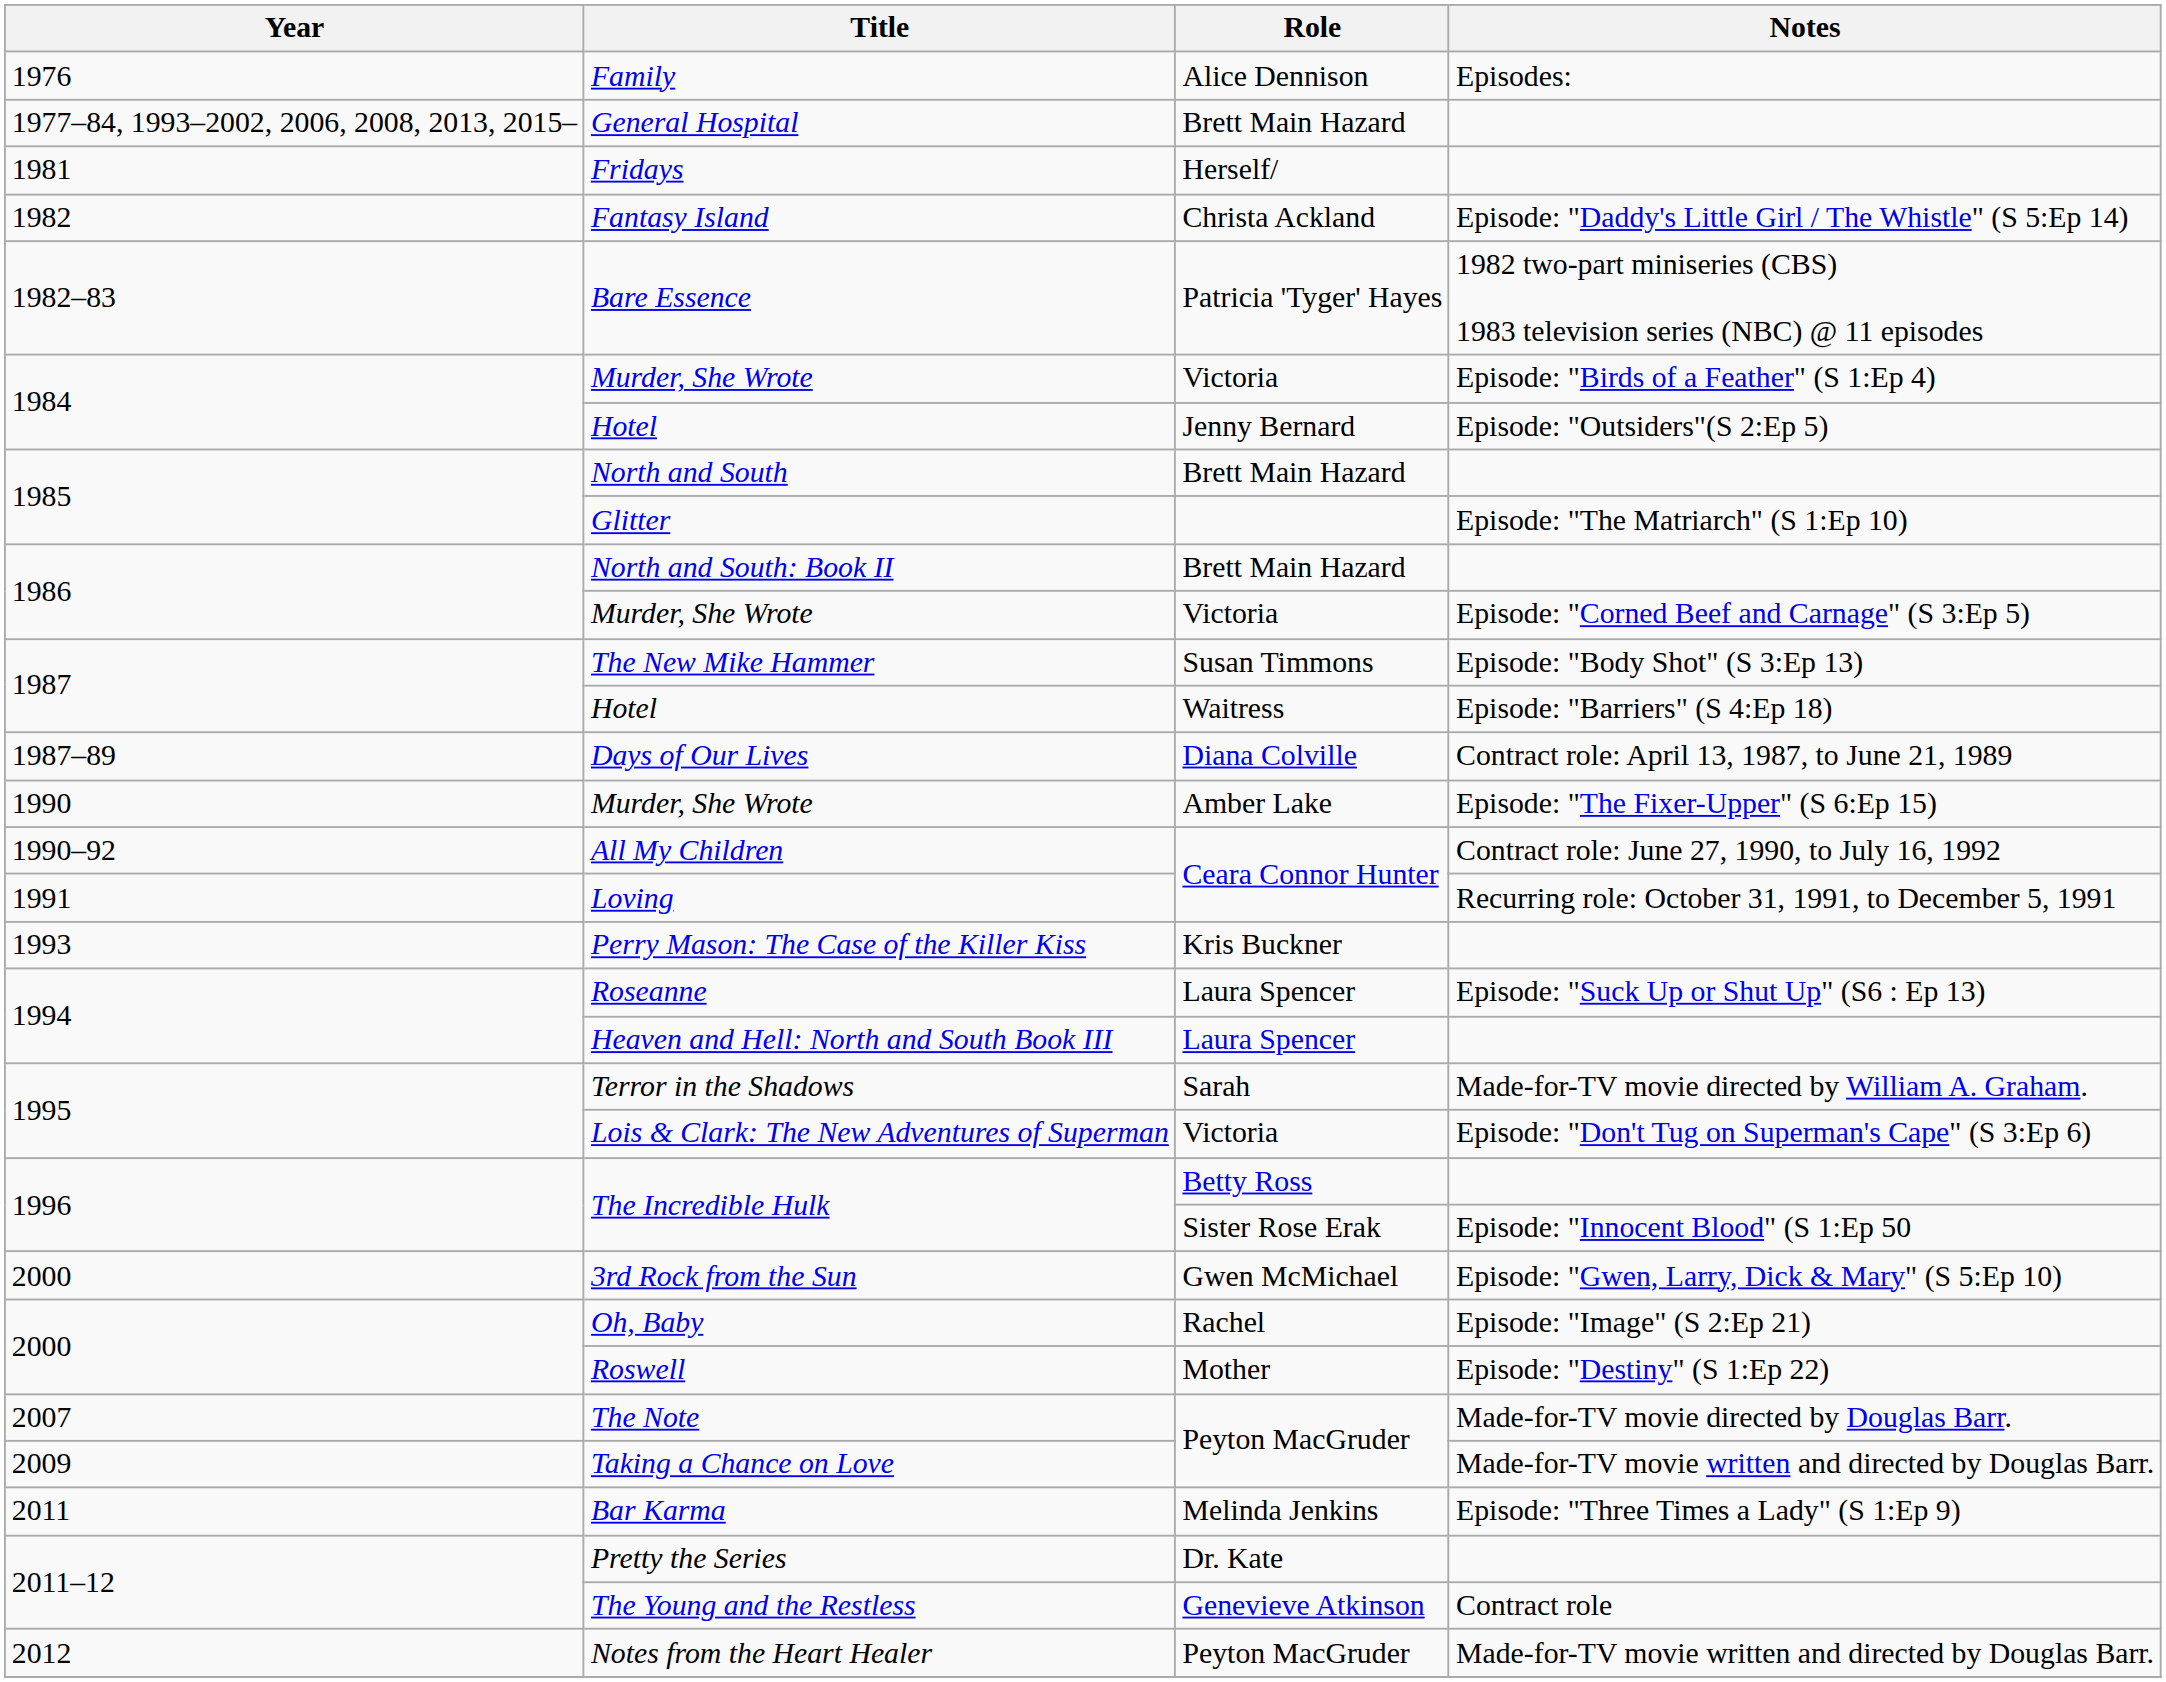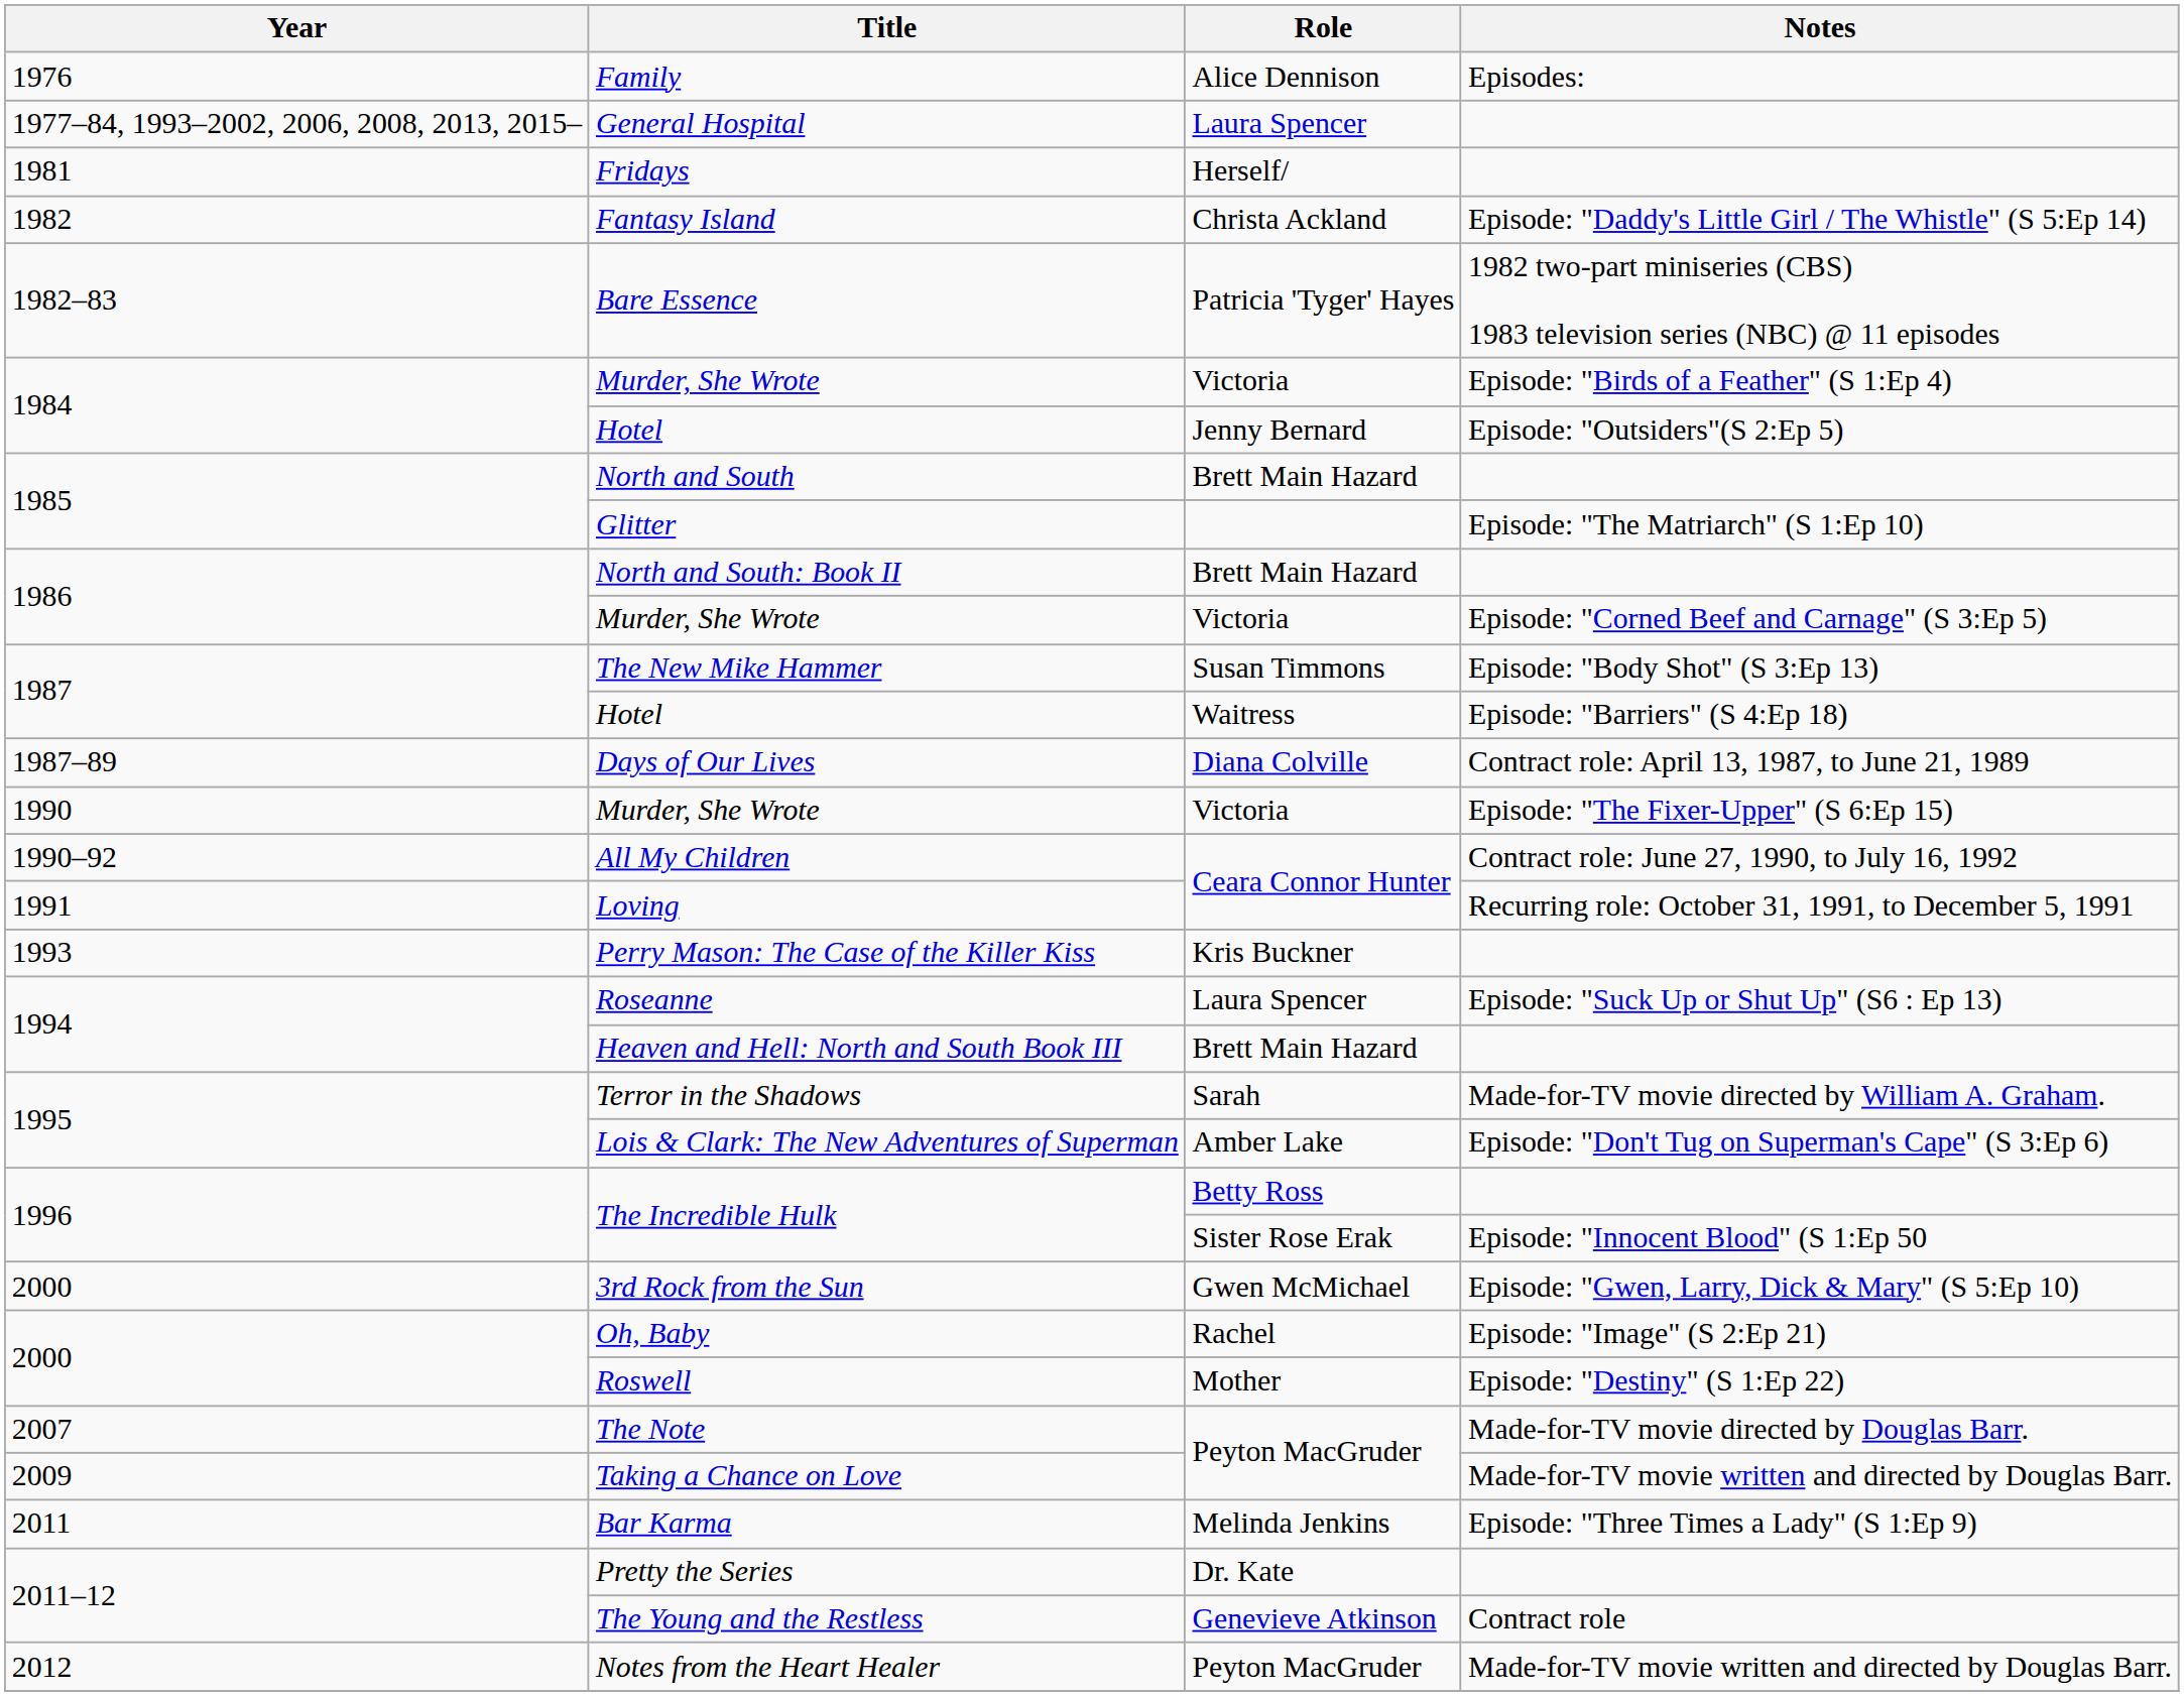General Hospital | Role: Brett Main Hazard -> Laura Spencer
Murder, She Wrote / Episode: "The Fixer-Upper" (S 6:Ep 15) | Role: Amber Lake -> Victoria
Heaven and Hell: North and South Book III | Role: Laura Spencer -> Brett Main Hazard
Lois & Clark: The New Adventures of Superman | Role: Victoria -> Amber Lake
